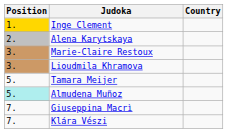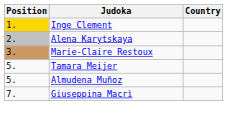- row: 3. | Lioudmila Khramova
Almudena Muñoz | Position: paleturquoise background -> no background
- row: 7. | Klára Vészi
